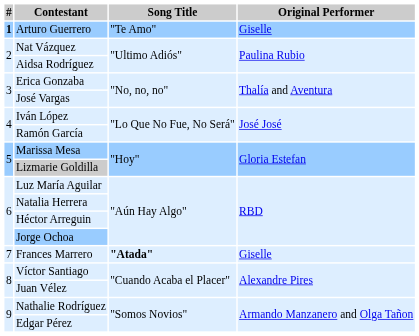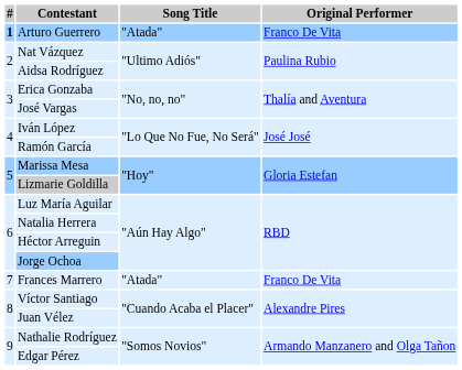Arturo Guerrero | Song Title: "Te Amo" -> "Atada"
Arturo Guerrero | Original Performer: Giselle -> Franco De Vita
Frances Marrero | Song Title: bold -> normal
Frances Marrero | Original Performer: Giselle -> Franco De Vita
